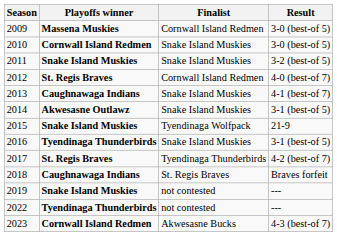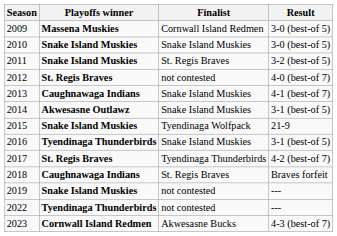2010 | Playoffs winner: Cornwall Island Redmen -> Snake Island Muskies
2011 | Finalist: Snake Island Muskies -> St. Regis Braves
2012 | Finalist: Cornwall Island Redmen -> not contested
